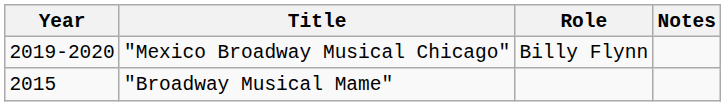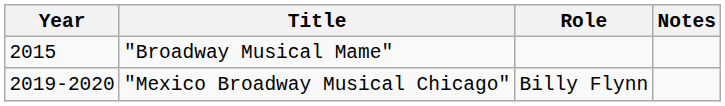rows swapped: "Broadway Musical Mame" <-> "Mexico Broadway Musical Chicago"
